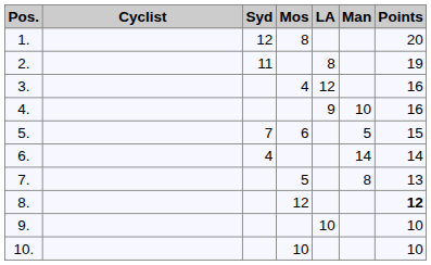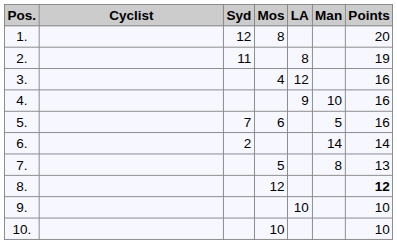5. | Points: 15 -> 16
6. | Syd: 4 -> 2
